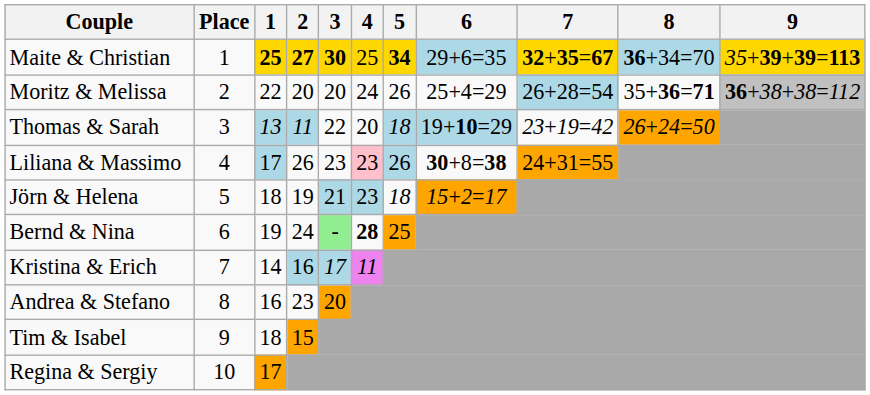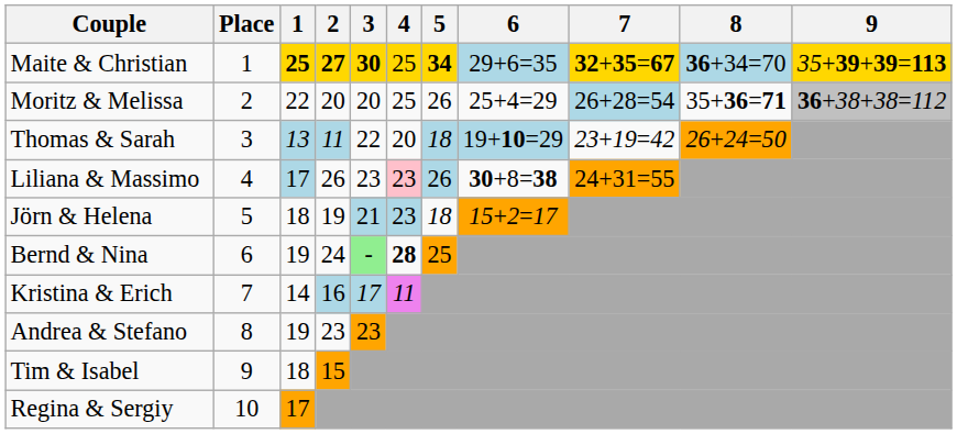Moritz & Melissa | 4: 24 -> 25
Andrea & Stefano | 1: 16 -> 19
Andrea & Stefano | 3: 20 -> 23
